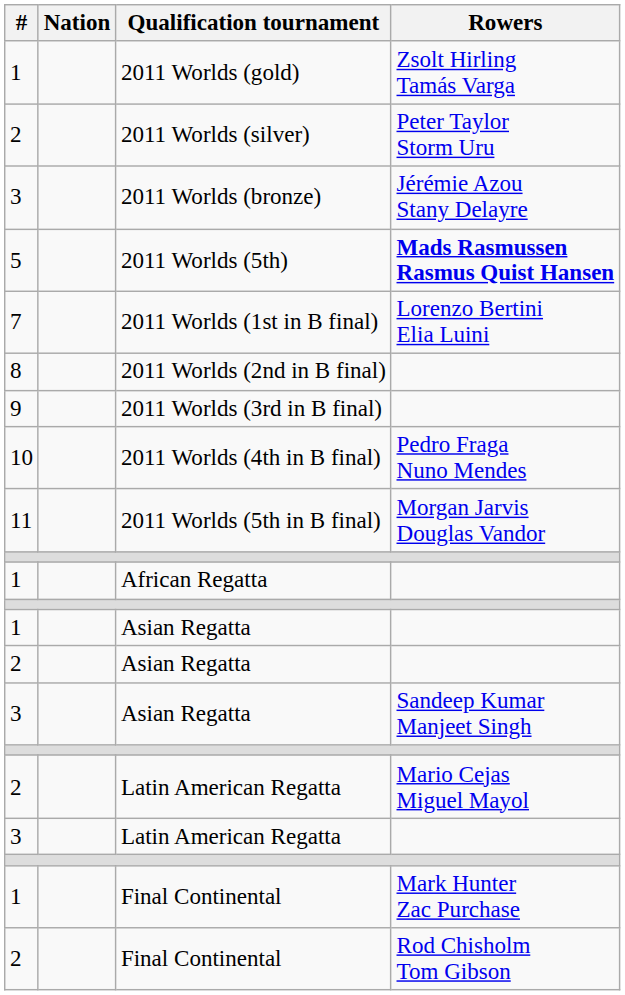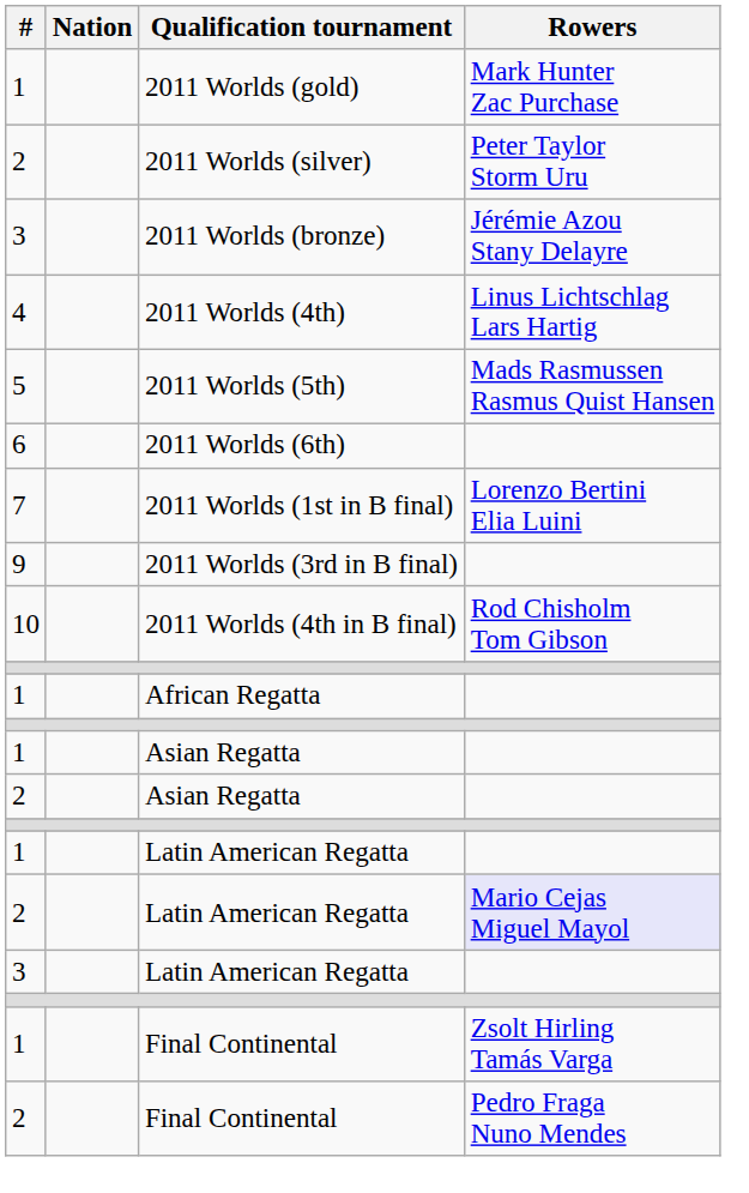2011 Worlds (gold) | Rowers: Zsolt Hirling Tamás Varga -> Mark Hunter Zac Purchase
+ row: 4 | 2011 Worlds (4th) | Linus Lichtschlag Lars Hartig
2011 Worlds (5th) | Rowers: bold -> normal
+ row: 6 | 2011 Worlds (6th)
- row: 8 | 2011 Worlds (2nd in B final)
2011 Worlds (4th in B final) | Rowers: Pedro Fraga Nuno Mendes -> Rod Chisholm Tom Gibson
- row: 11 | 2011 Worlds (5th in B final) | Morgan Jarvis Douglas Vandor
- row: 3 | Asian Regatta | Sandeep Kumar Manjeet Singh
+ row: 1 | Latin American Regatta
2 / Latin American Regatta | Rowers: no background -> lavender background
1 / Final Continental | Rowers: Mark Hunter Zac Purchase -> Zsolt Hirling Tamás Varga
2 / Final Continental | Rowers: Rod Chisholm Tom Gibson -> Pedro Fraga Nuno Mendes
